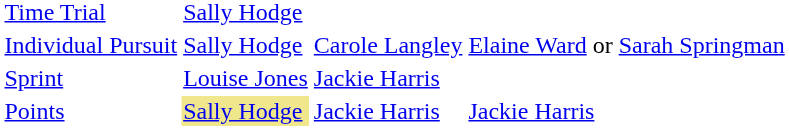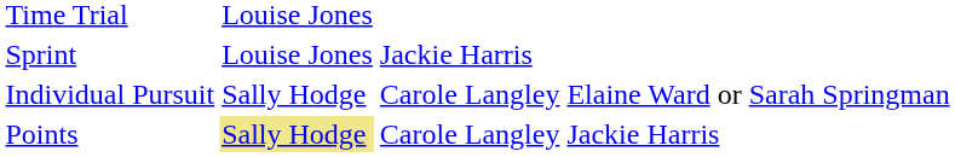Time Trial | column 2: Sally Hodge -> Louise Jones
rows swapped: Sprint <-> Individual Pursuit
Points | column 3: Jackie Harris -> Carole Langley
